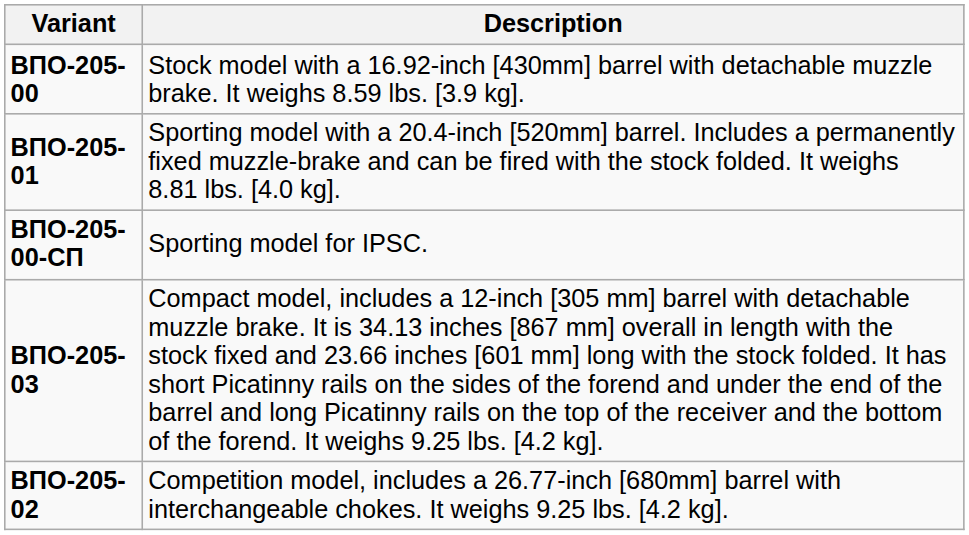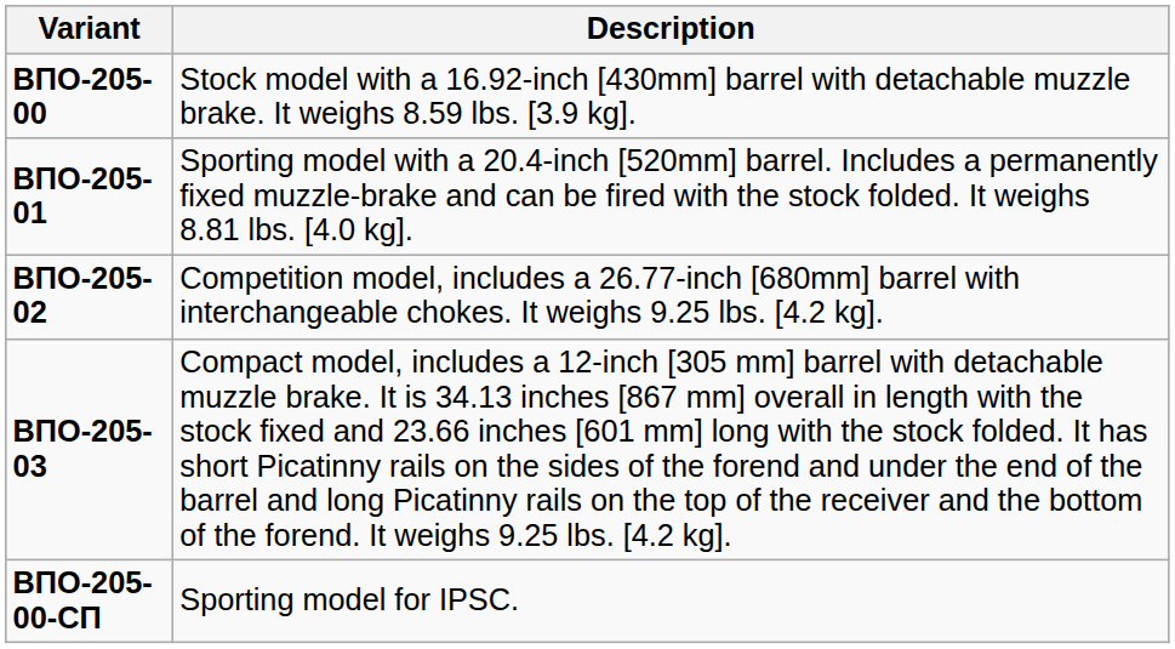rows swapped: ВПО-205-02 <-> ВПО-205-00-СП
